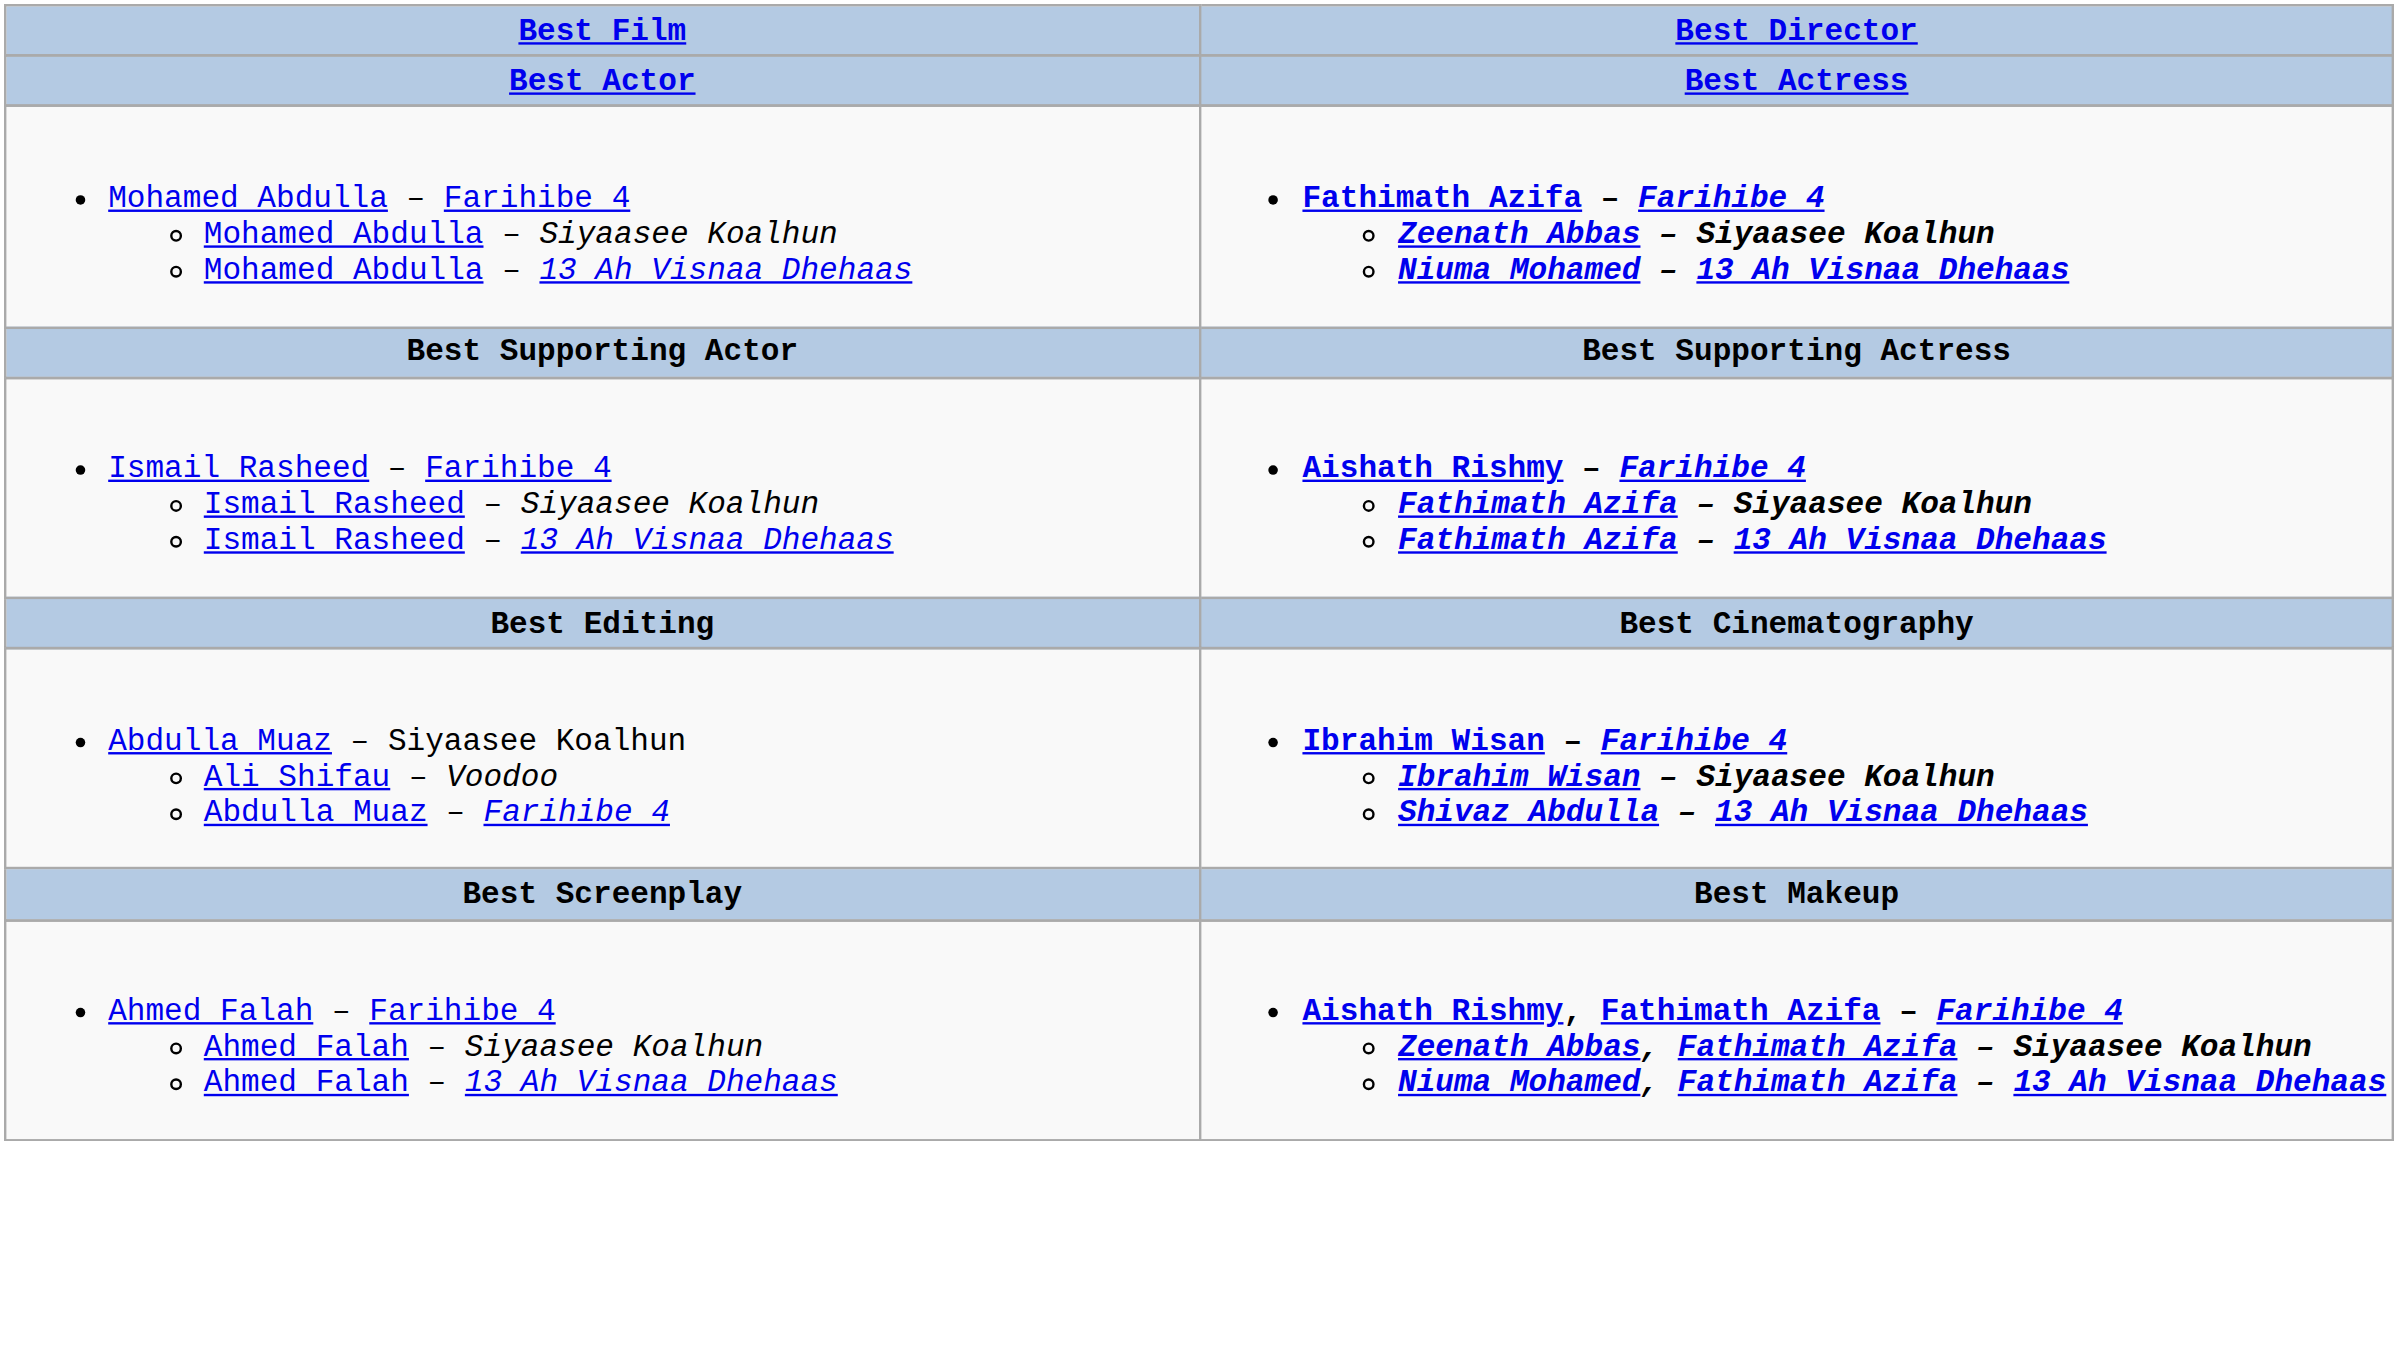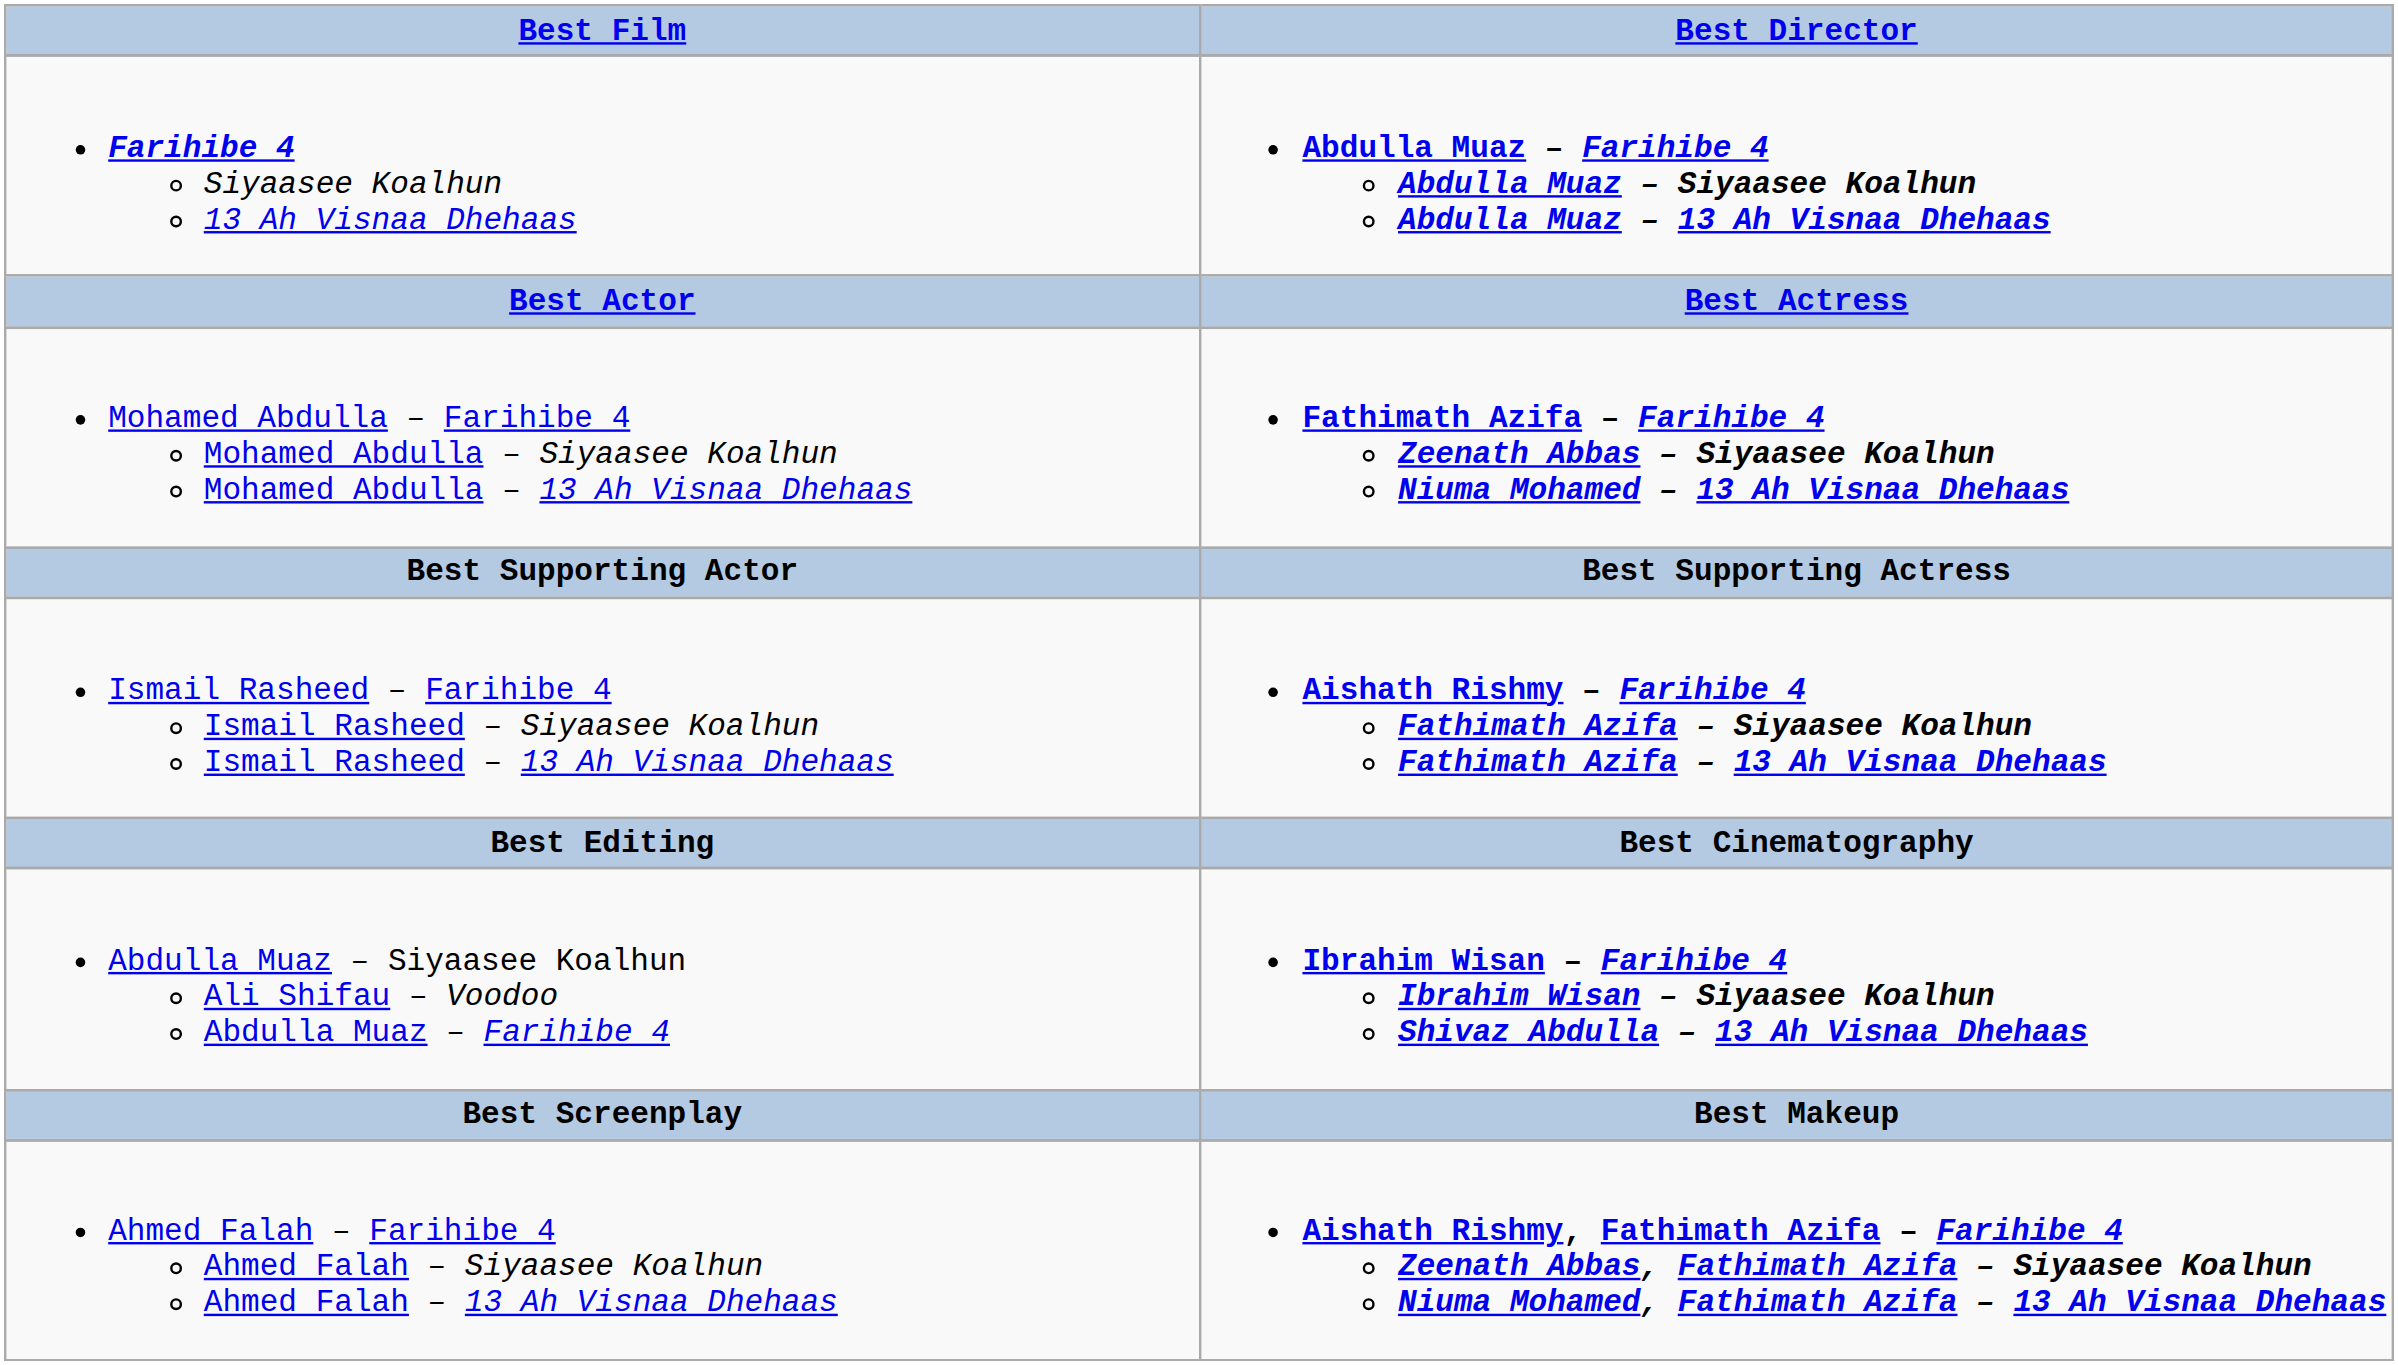+ row: Farihibe 4 Siyaasee Koalhun 13 Ah Visnaa Dhehaas | Abdulla Muaz – Farihibe 4 Abdulla Muaz – Siyaasee Koalhun Abdulla Muaz – 13 Ah Visnaa Dhehaas
